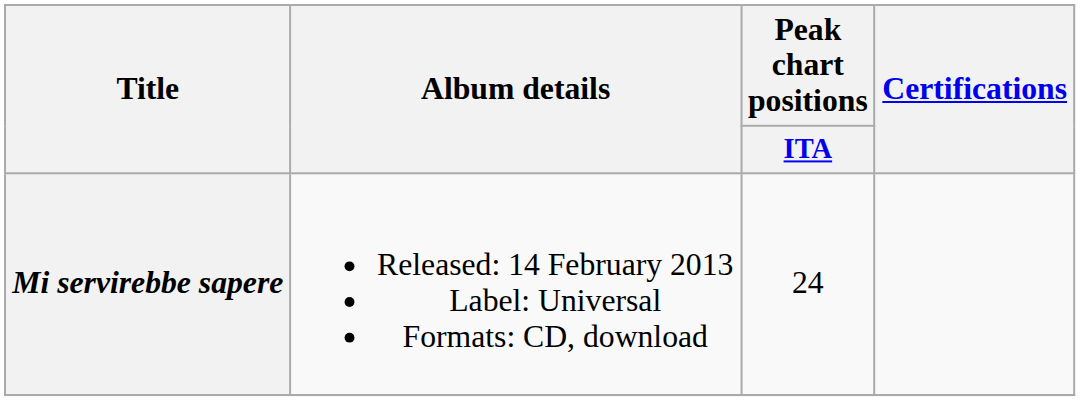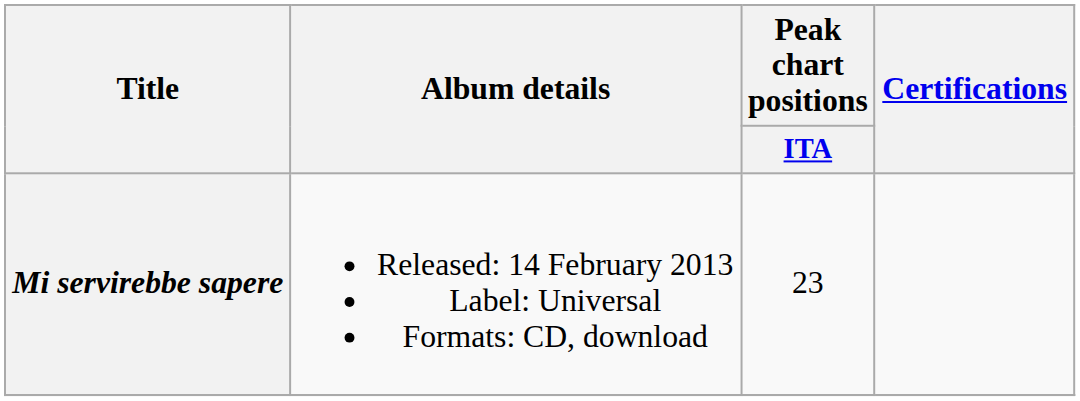Mi servirebbe sapere | Peak chart positions / ITA: 24 -> 23
